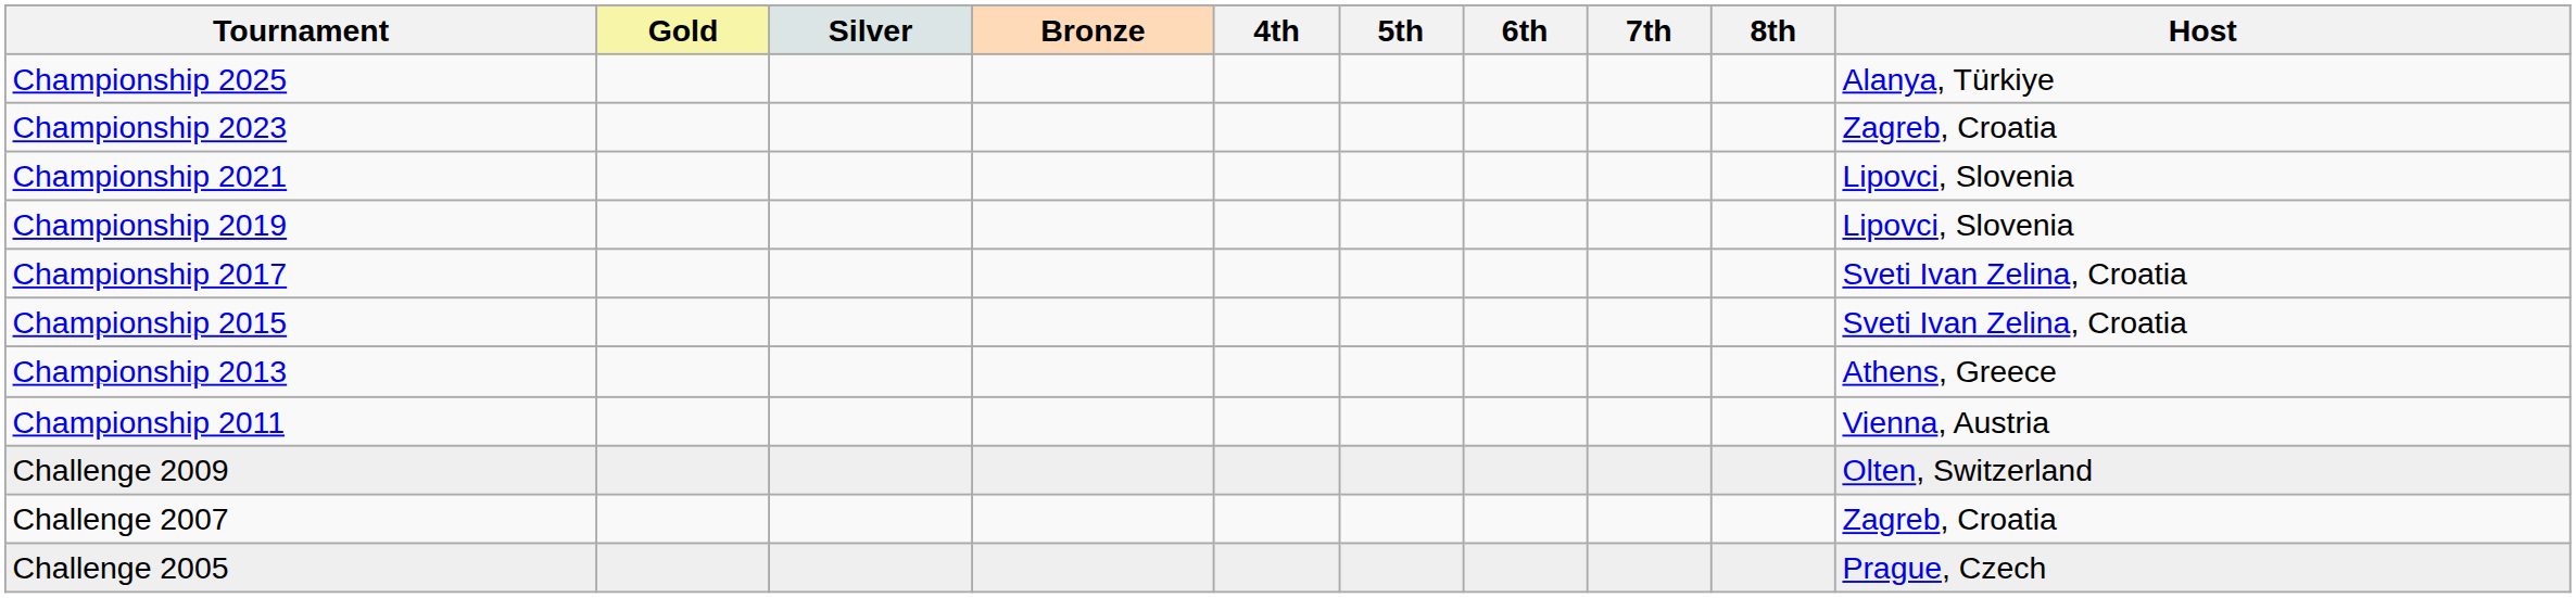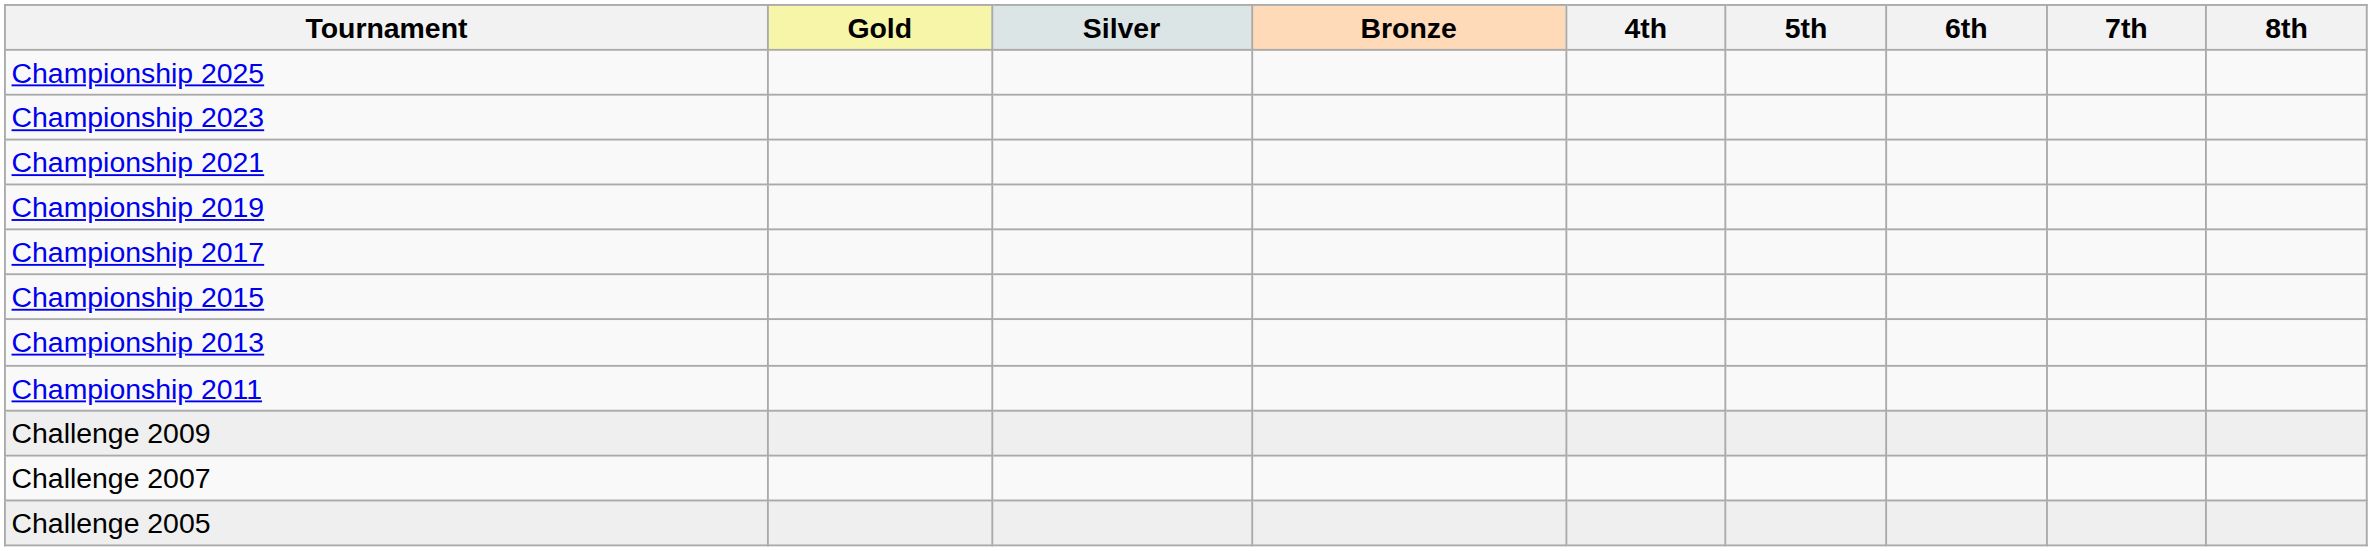- column: Host | Alanya, Türkiye | Zagreb, Croatia | Lipovci, Slovenia | Lipovci, Slovenia | Sveti Ivan Zelina, Croatia | Sveti Ivan Zelina, Croatia | Athens, Greece | Vienna, Austria | Olten, Switzerland | Zagreb, Croatia | Prague, Czech
